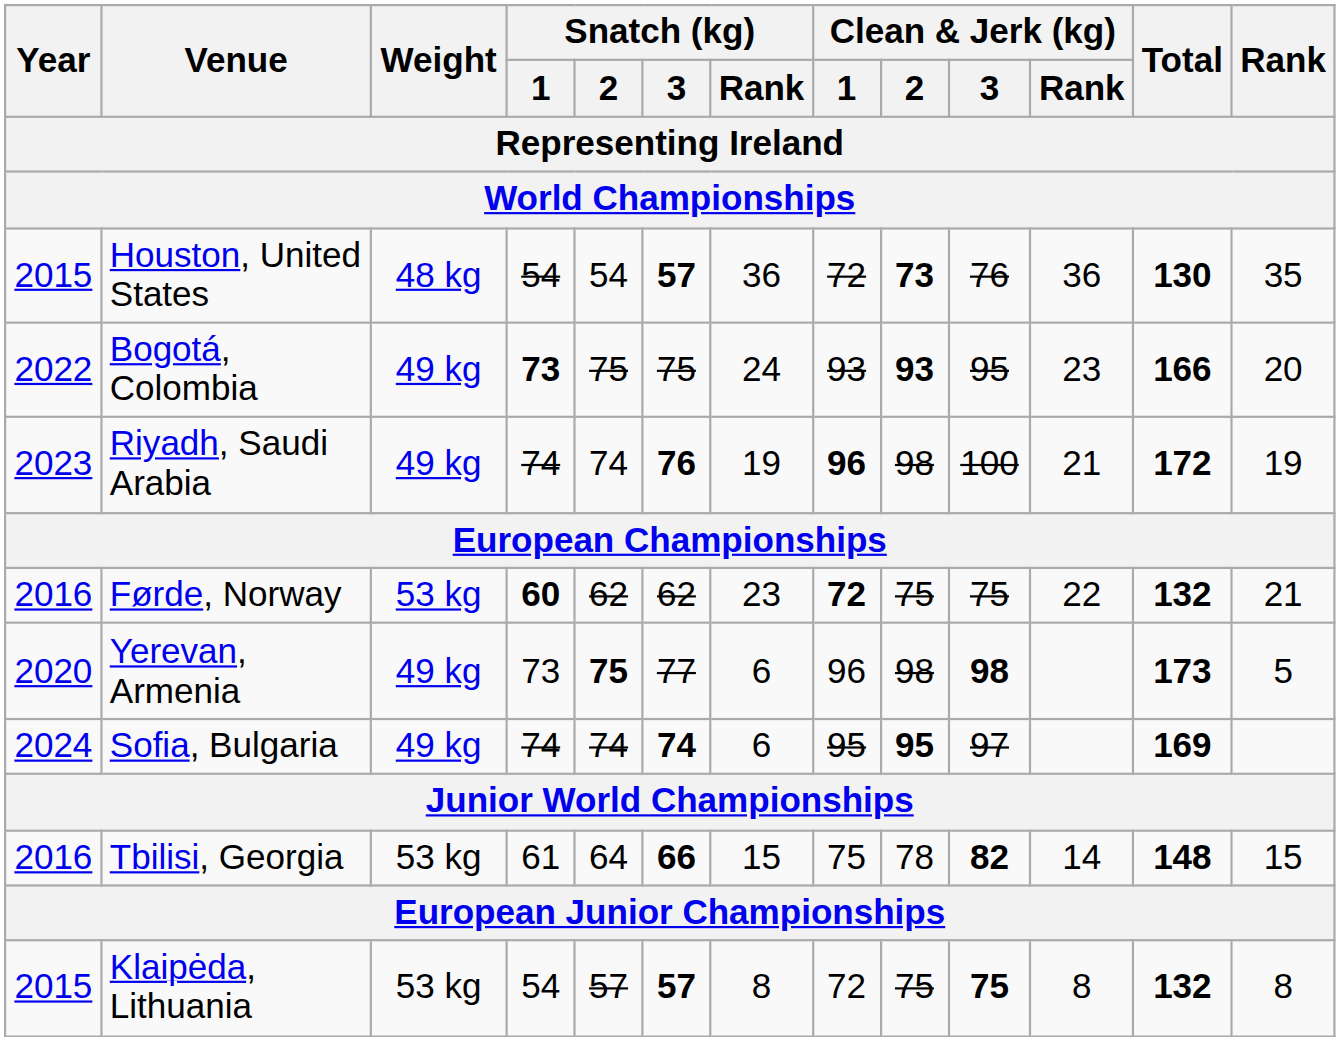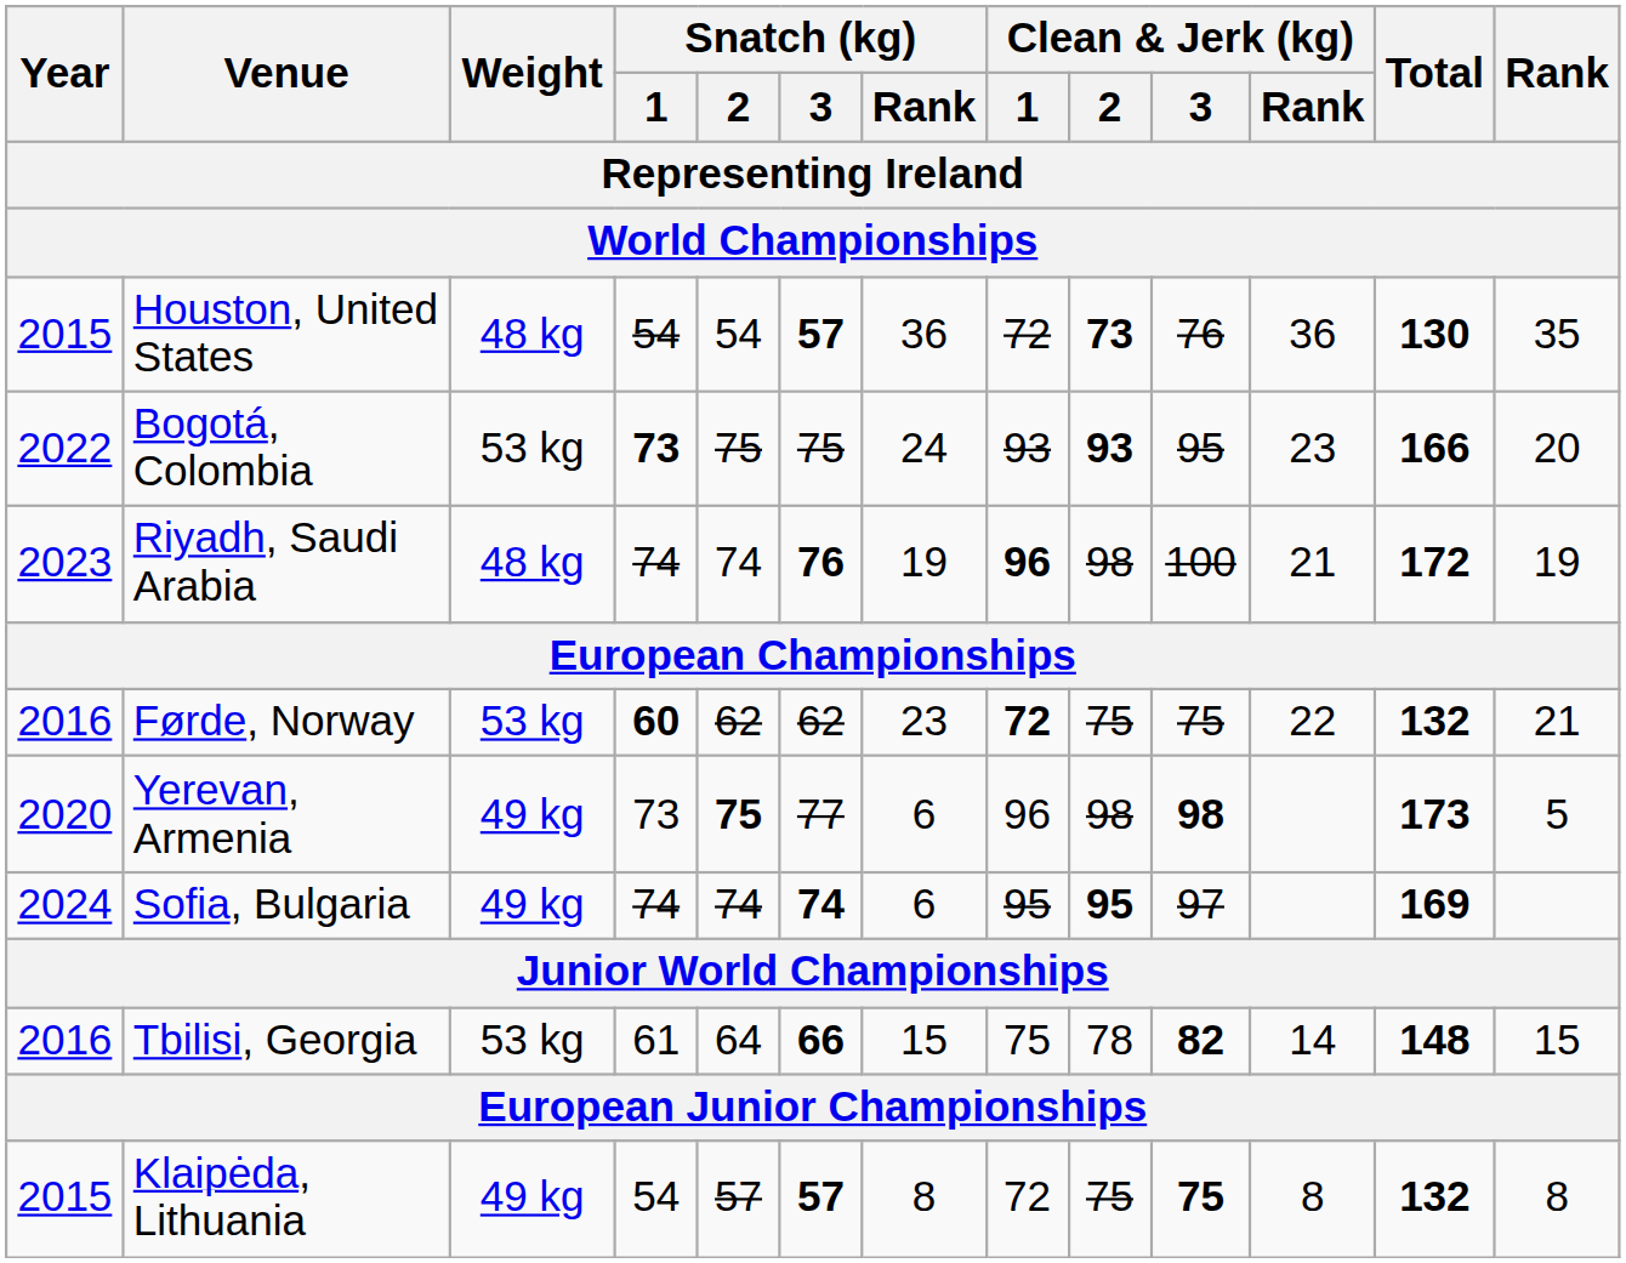Bogotá, Colombia | Weight: 49 kg -> 53 kg
Riyadh, Saudi Arabia | Weight: 49 kg -> 48 kg
Klaipėda, Lithuania | Weight: 53 kg -> 49 kg
